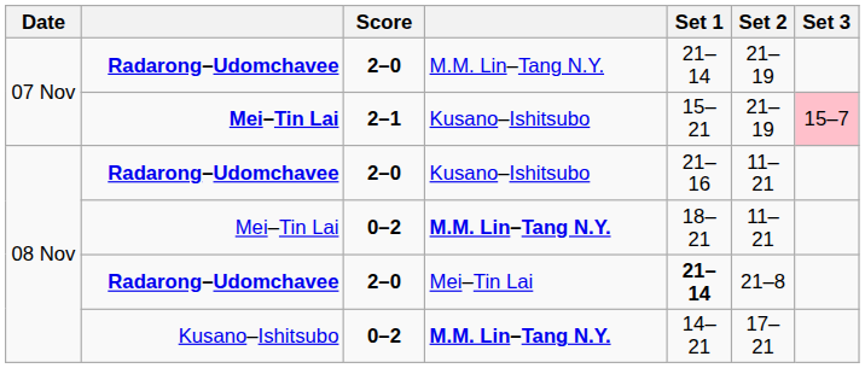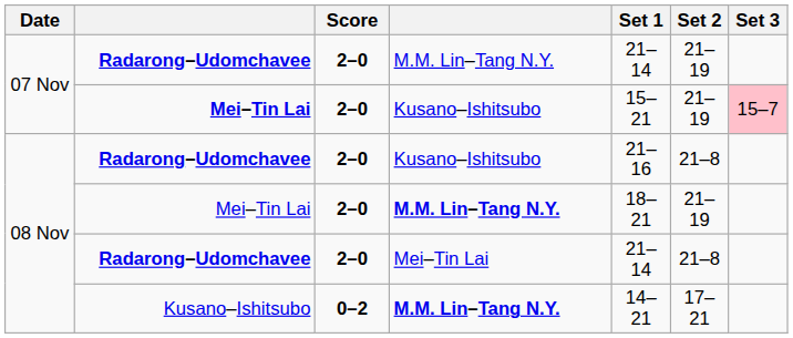Mei–Tin Lai / Kusano–Ishitsubo | Score: 2–1 -> 2–0
Radarong–Udomchavee / Kusano–Ishitsubo | Set 2: 11–21 -> 21–8
Mei–Tin Lai / M.M. Lin–Tang N.Y. | Score: 0–2 -> 2–0
Mei–Tin Lai / M.M. Lin–Tang N.Y. | Set 2: 11–21 -> 21–19
Radarong–Udomchavee / Mei–Tin Lai | Set 1: bold -> normal
